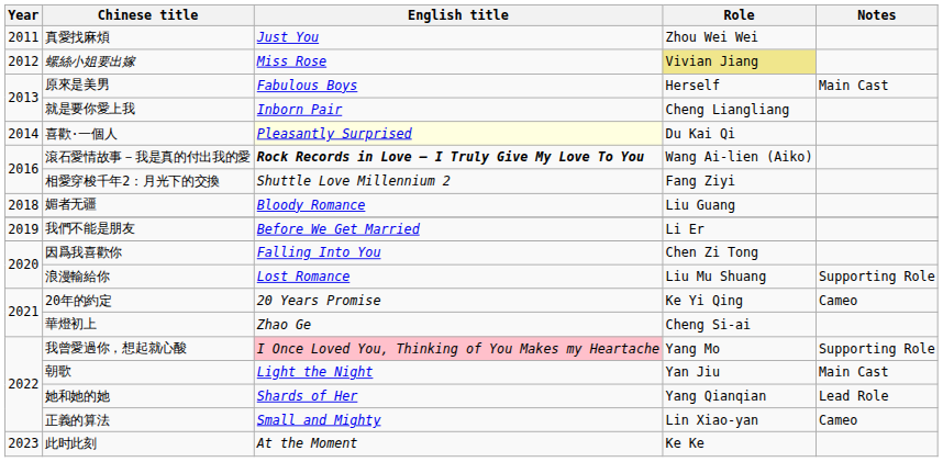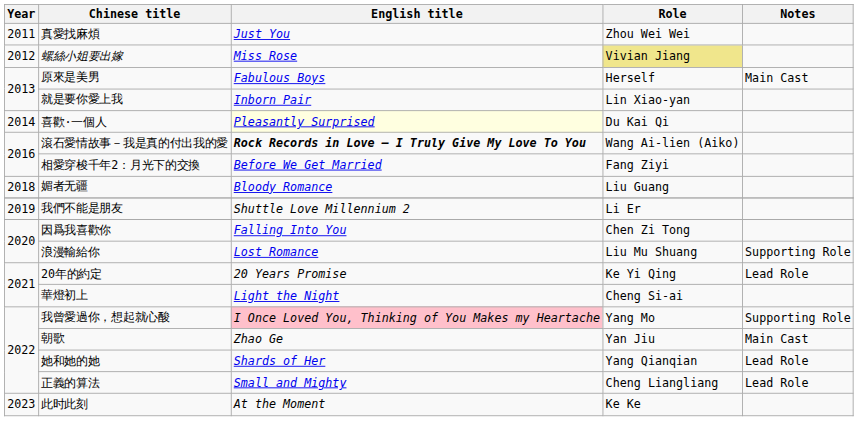就是要你愛上我 | Role: Cheng Liangliang -> Lin Xiao-yan
相愛穿梭千年2：月光下的交換 | English title: Shuttle Love Millennium 2 -> Before We Get Married
我們不能是朋友 | English title: Before We Get Married -> Shuttle Love Millennium 2
20年的約定 | Notes: Cameo -> Lead Role
華燈初上 | English title: Zhao Ge -> Light the Night
朝歌 | English title: Light the Night -> Zhao Ge
正義的算法 | Role: Lin Xiao-yan -> Cheng Liangliang
正義的算法 | Notes: Cameo -> Lead Role
